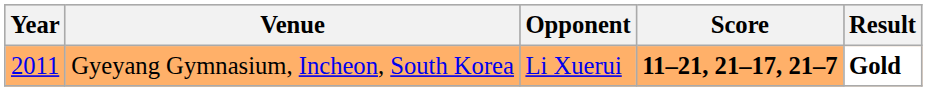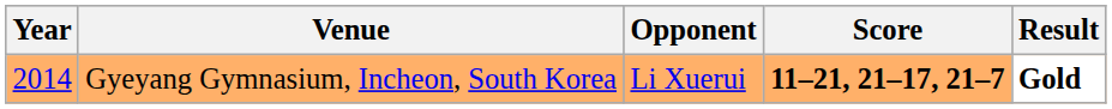Gyeyang Gymnasium, Incheon, South Korea | Year: 2011 -> 2014
